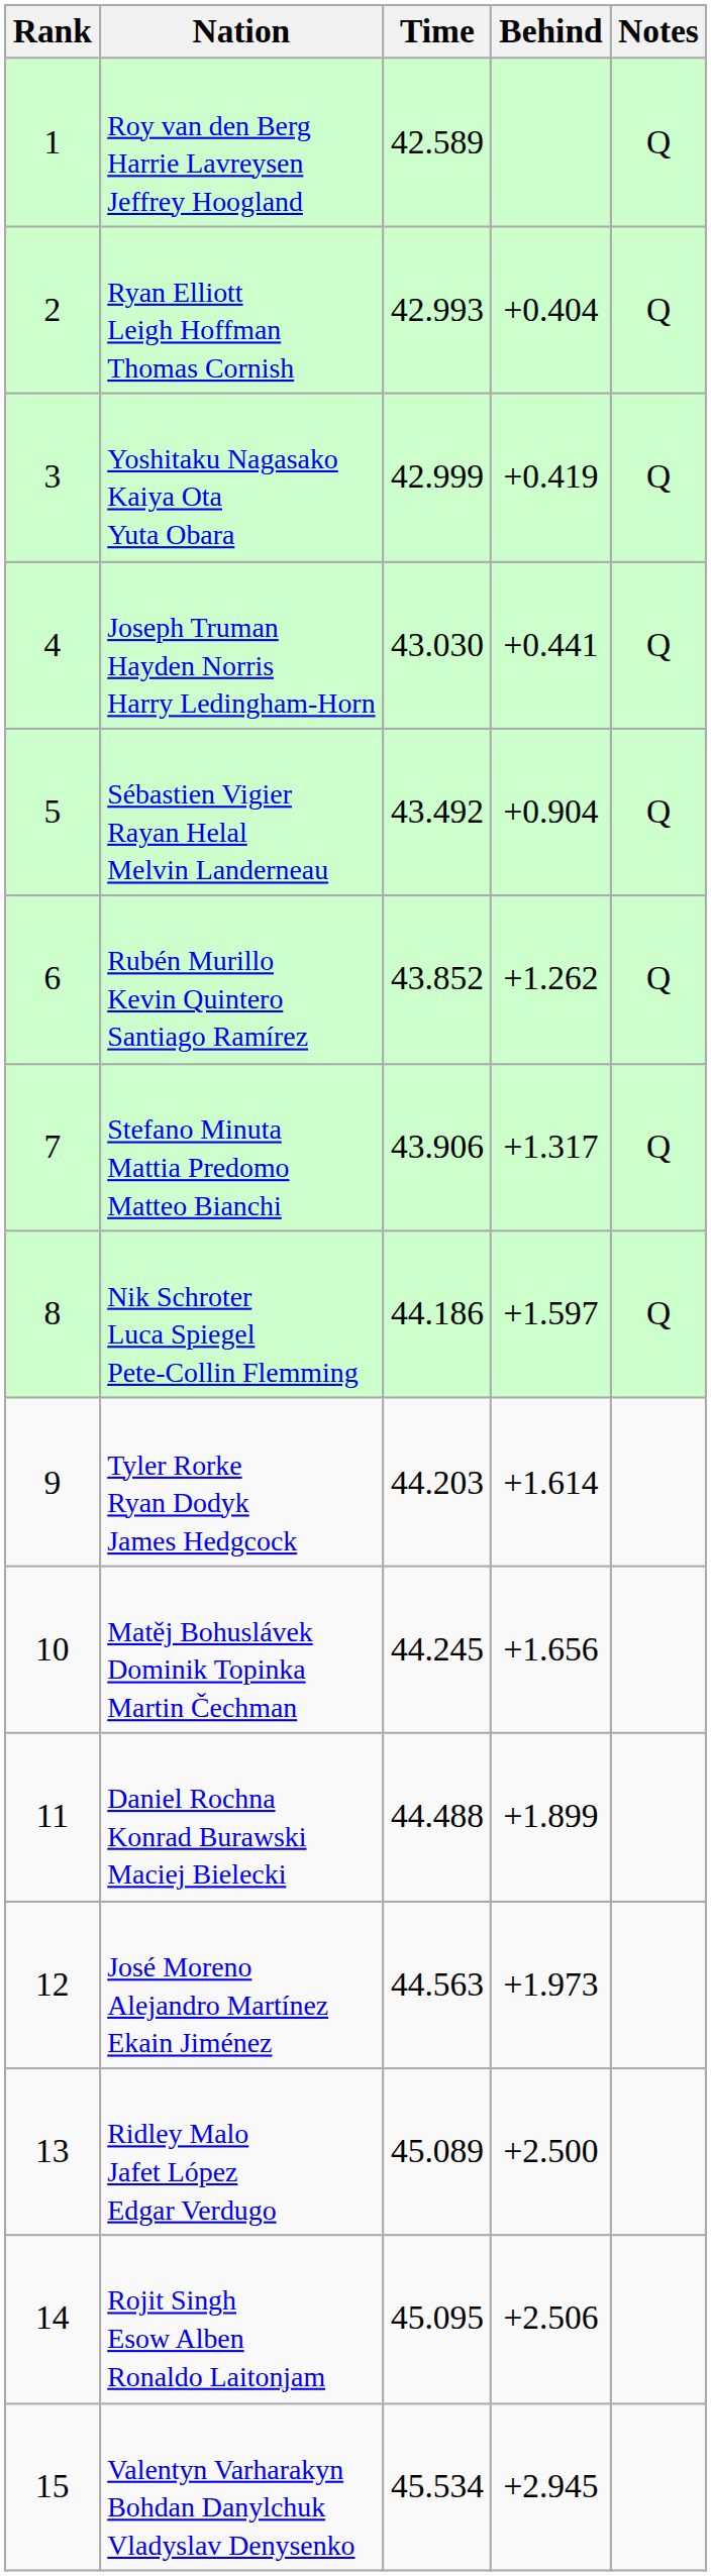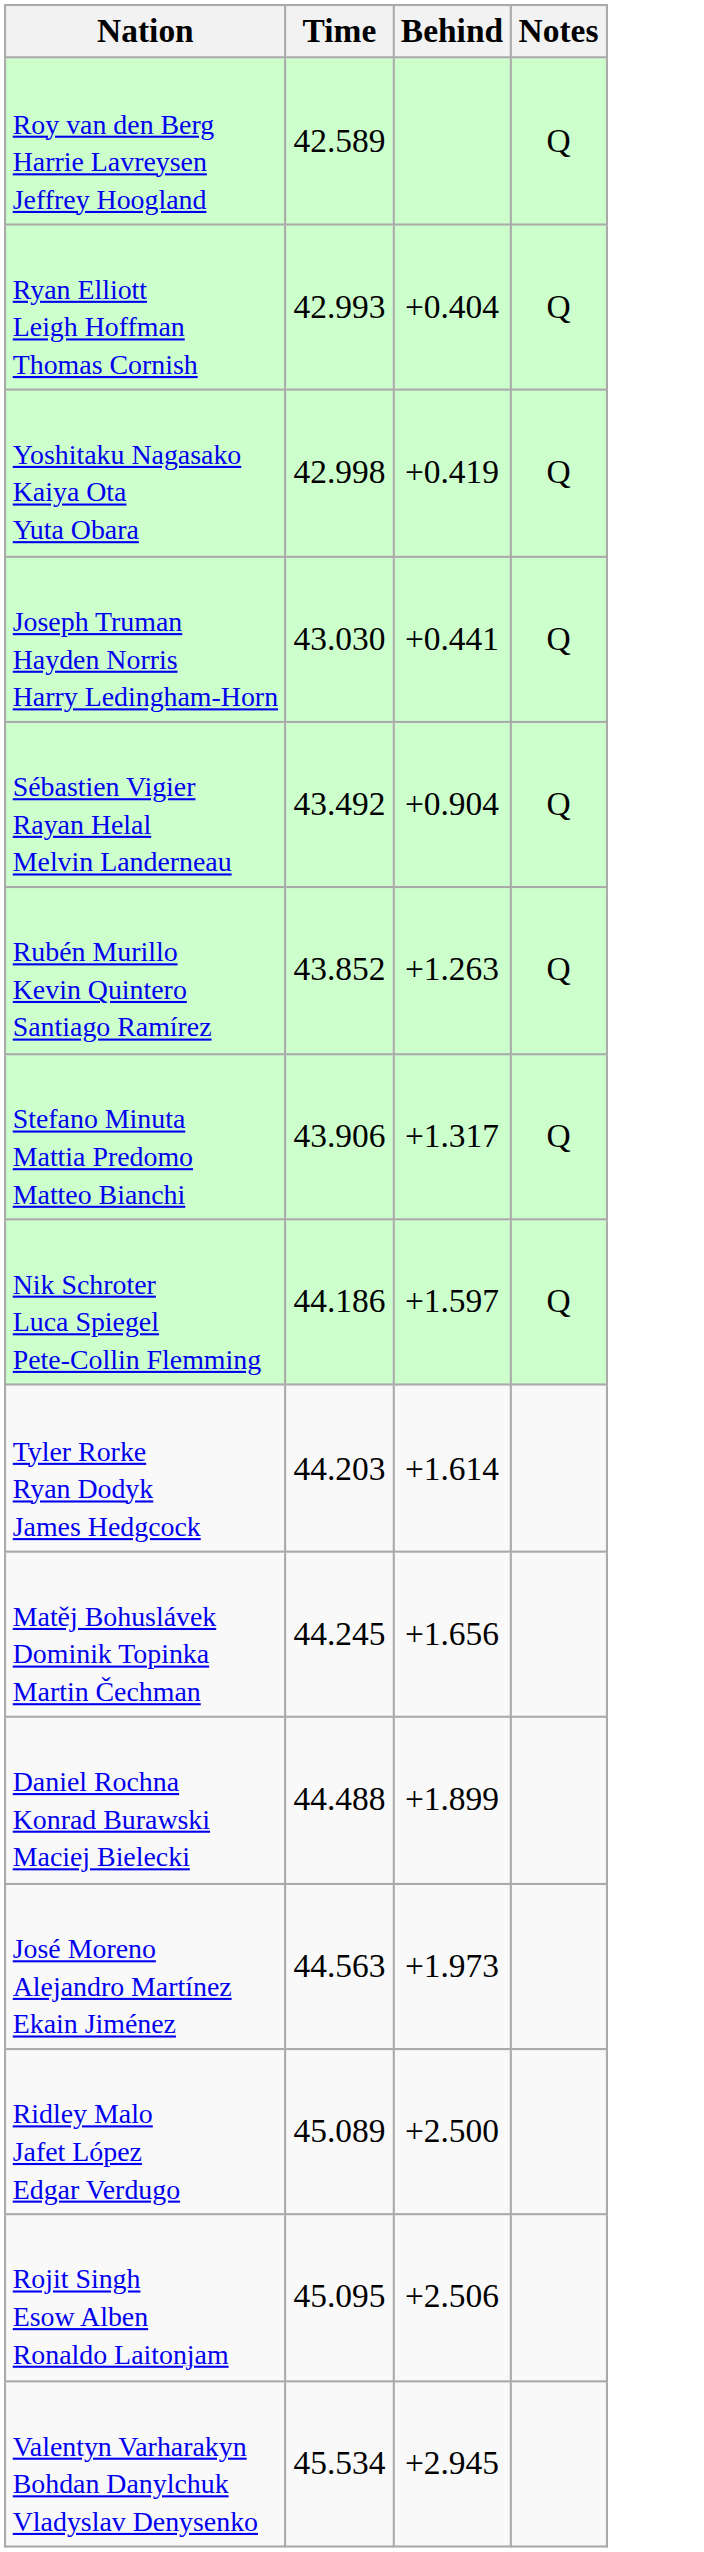- column: Rank | 1 | 2 | 3 | 4 | 5 | 6 | 7 | 8 | 9 | 10 | 11 | 12 | 13 | 14 | 15
Yoshitaku Nagasako Kaiya Ota Yuta Obara | Time: 42.999 -> 42.998
Rubén Murillo Kevin Quintero Santiago Ramírez | Behind: +1.262 -> +1.263
